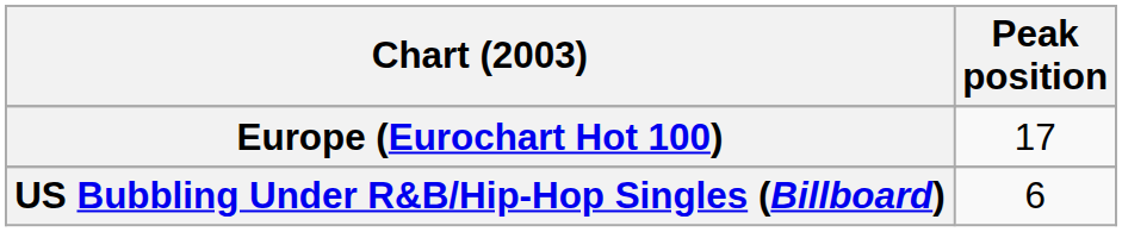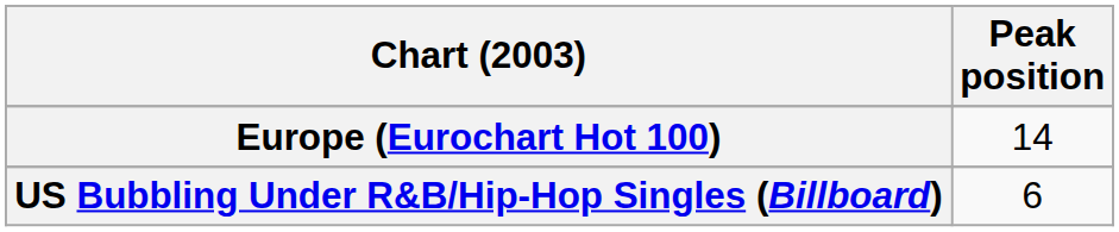Europe (Eurochart Hot 100) | Peak position: 17 -> 14
